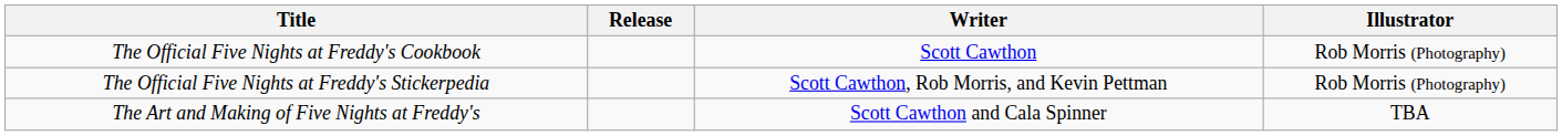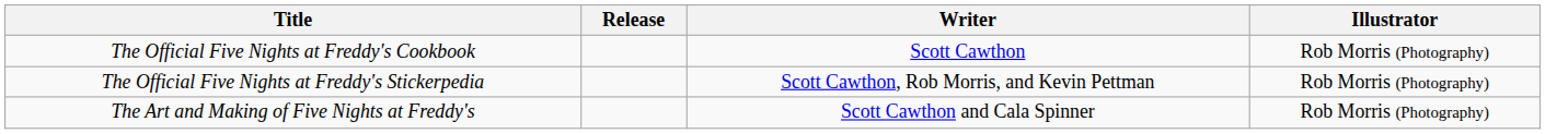The Art and Making of Five Nights at Freddy's | Illustrator: TBA -> Rob Morris (Photography)
